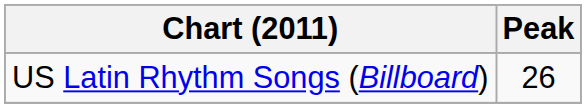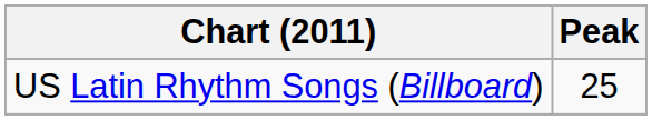US Latin Rhythm Songs (Billboard) | Peak: 26 -> 25
